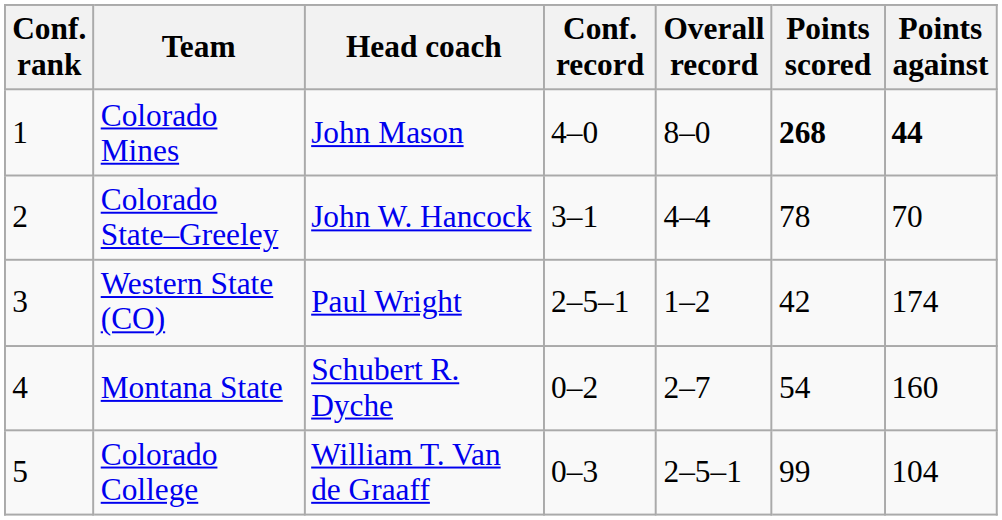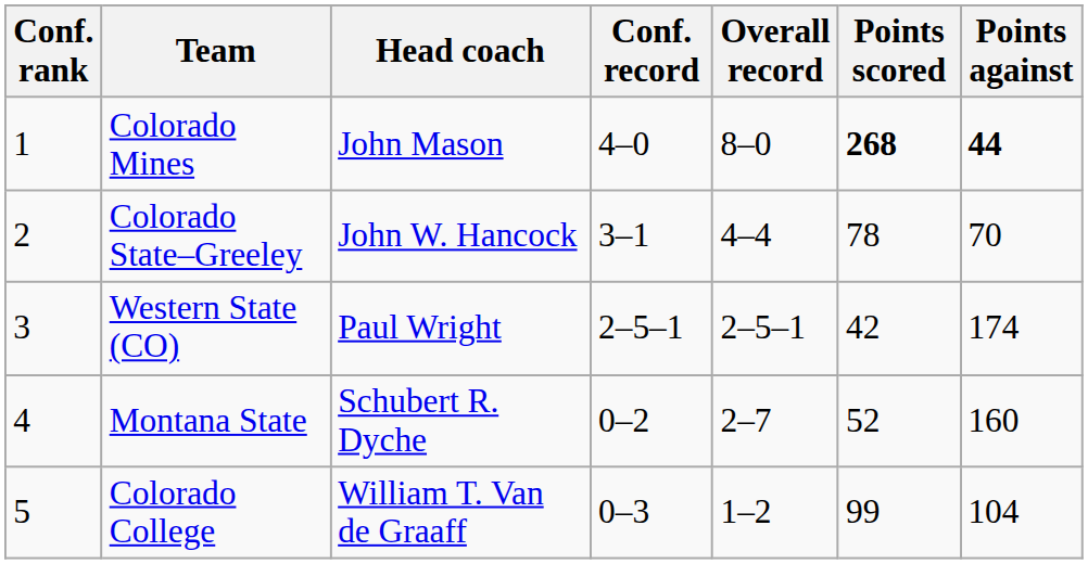Western State (CO) | Overall record: 1–2 -> 2–5–1
Montana State | Points scored: 54 -> 52
Colorado College | Overall record: 2–5–1 -> 1–2
